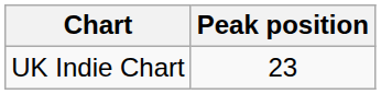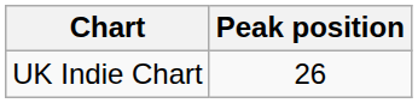UK Indie Chart | Peak position: 23 -> 26
